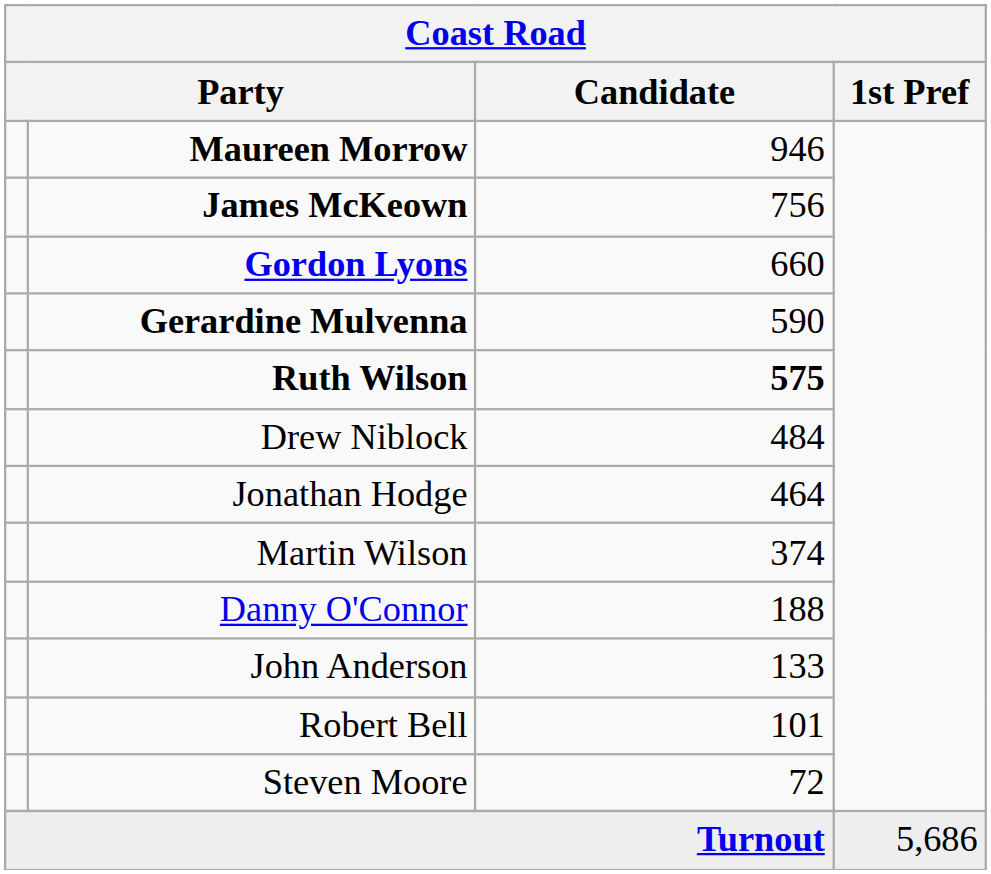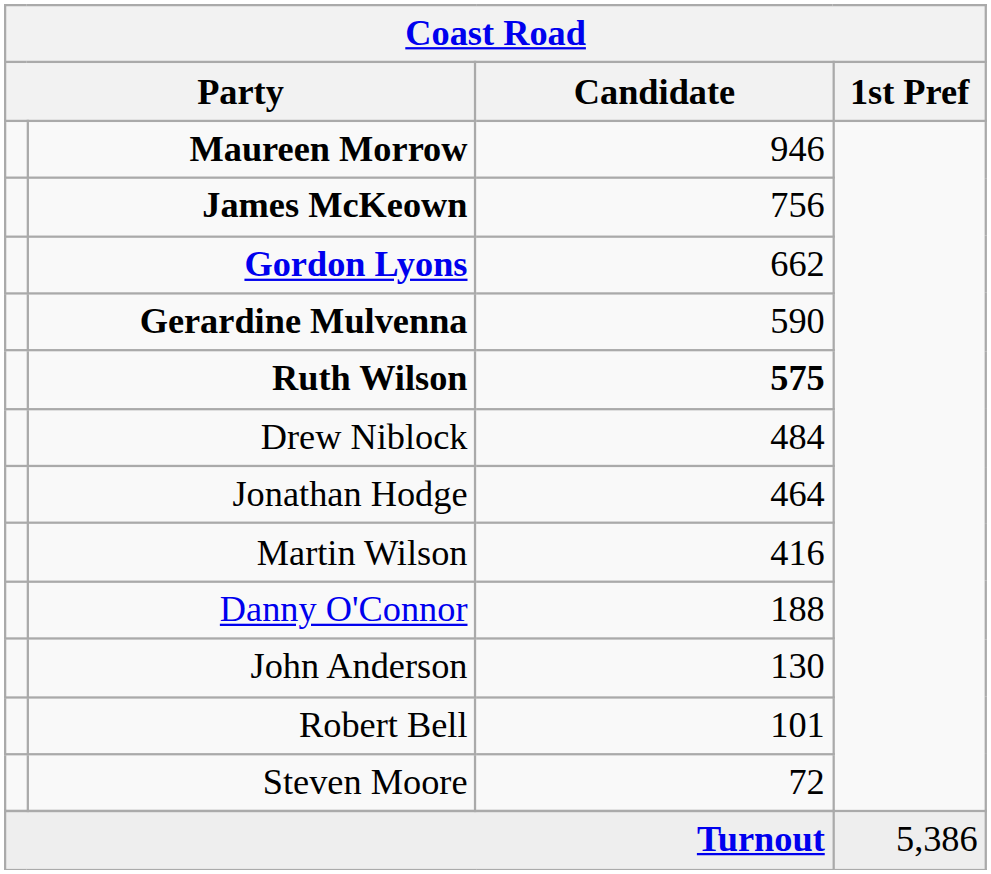Gordon Lyons | Candidate: 660 -> 662
Martin Wilson | Candidate: 374 -> 416
John Anderson | Candidate: 133 -> 130
Turnout | 1st Pref: 5,686 -> 5,386
